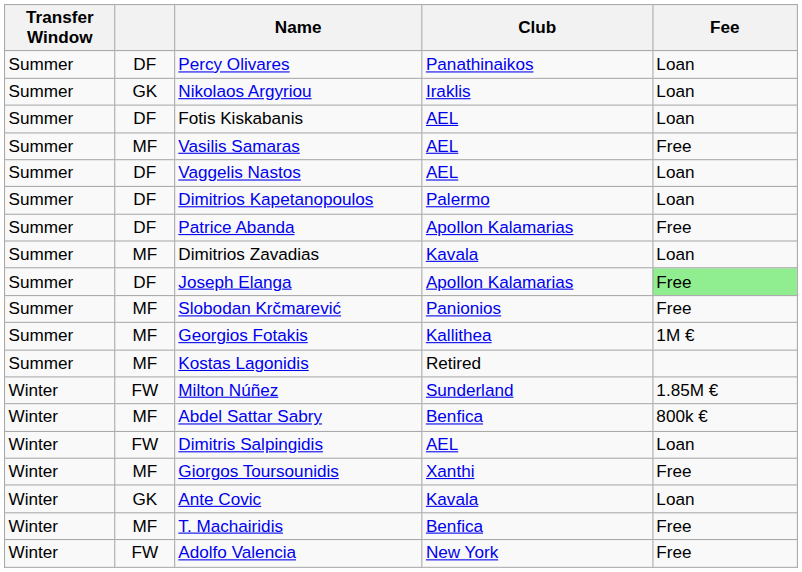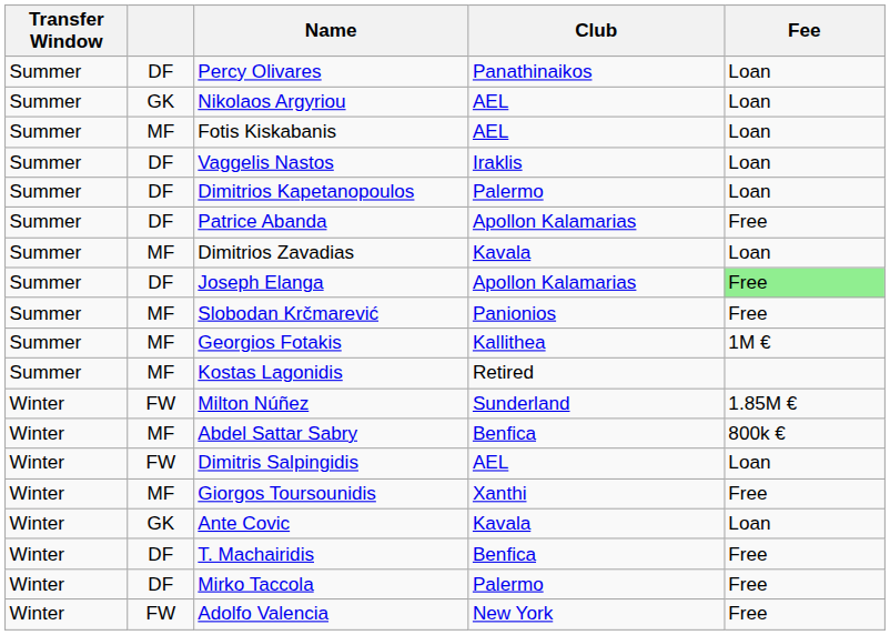Nikolaos Argyriou | Club: Iraklis -> AEL
Fotis Kiskabanis | column 2: DF -> MF
- row: Summer | MF | Vasilis Samaras | AEL | Free
Vaggelis Nastos | Club: AEL -> Iraklis
T. Machairidis | column 2: MF -> DF
+ row: Winter | DF | Mirko Taccola | Palermo | Free
